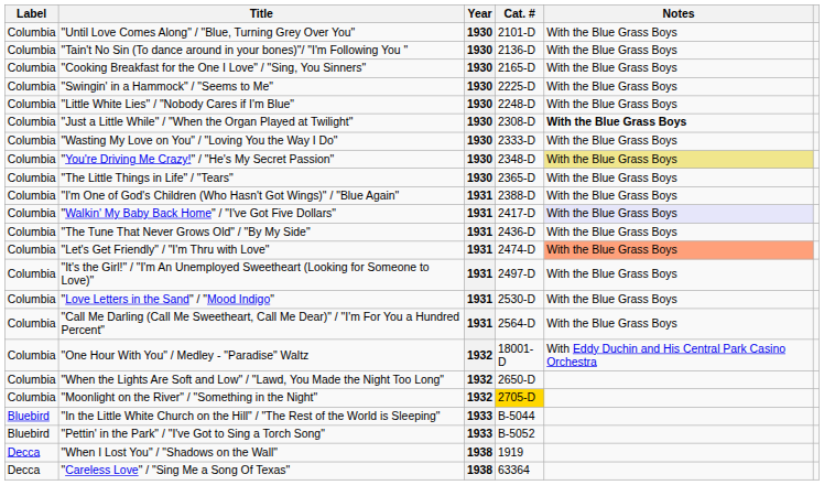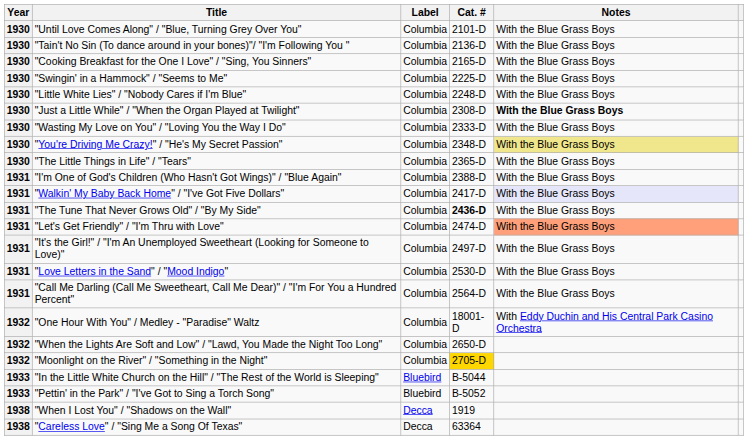columns swapped: Year <-> Label
"The Tune That Never Grows Old" / "By My Side" | Cat. #: normal -> bold
